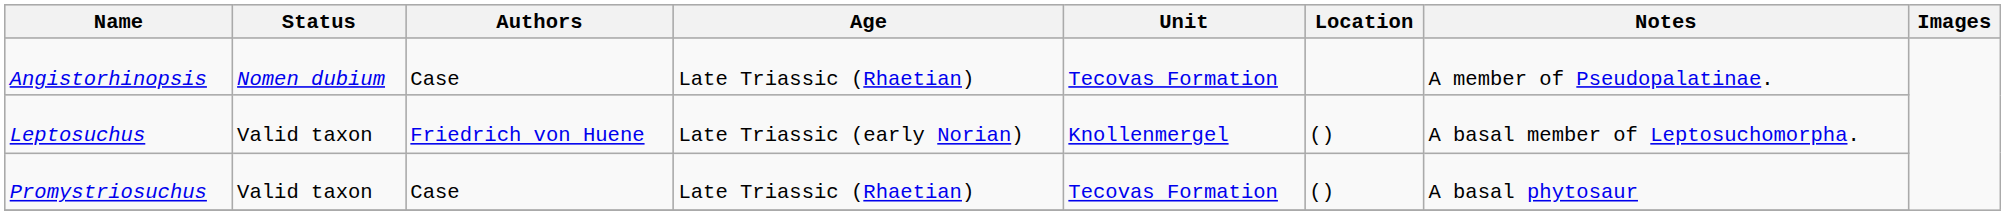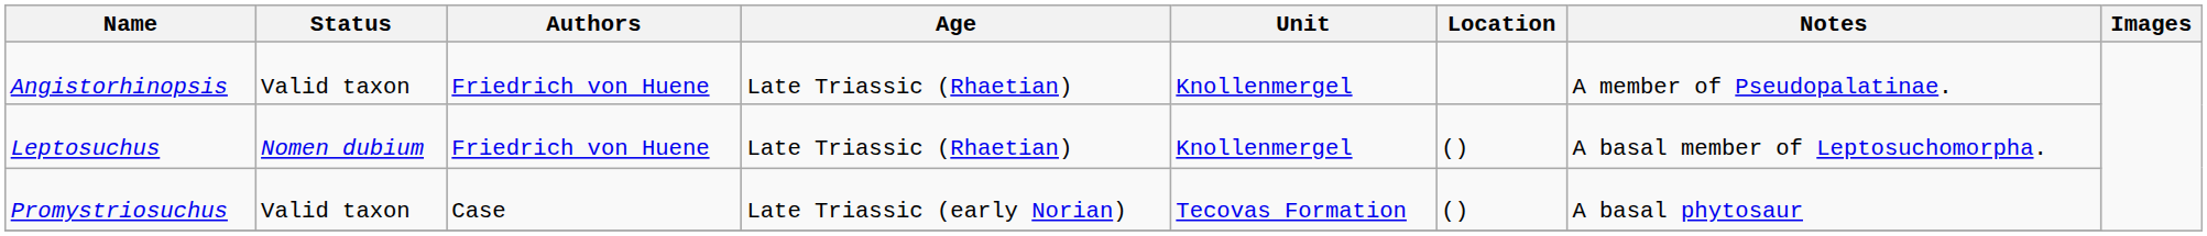Angistorhinopsis | Status: Nomen dubium -> Valid taxon
Angistorhinopsis | Authors: Case -> Friedrich von Huene
Angistorhinopsis | Unit: Tecovas Formation -> Knollenmergel
Leptosuchus | Status: Valid taxon -> Nomen dubium
Leptosuchus | Age: Late Triassic (early Norian) -> Late Triassic (Rhaetian)
Promystriosuchus | Age: Late Triassic (Rhaetian) -> Late Triassic (early Norian)
